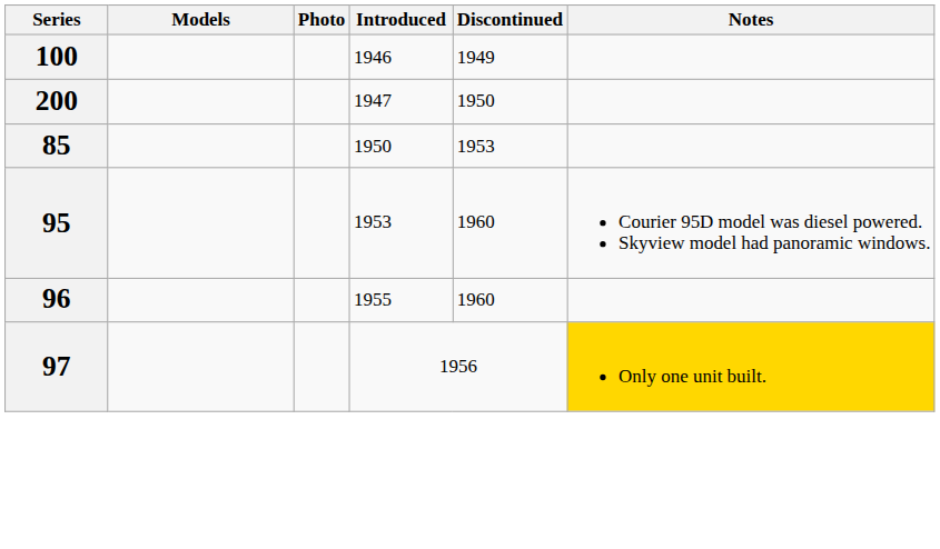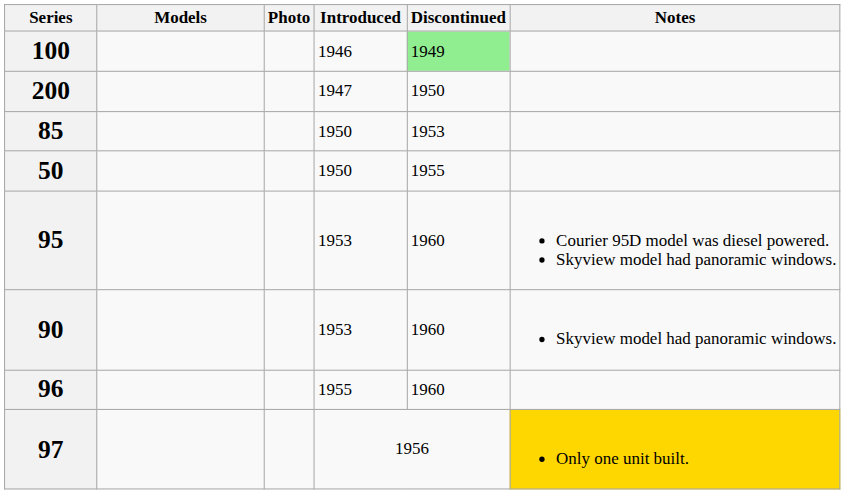100 | Discontinued: no background -> lightgreen background
+ row: 50 | 1950 | 1955
+ row: 90 | 1953 | 1960 | Skyview model had panoramic windows.
